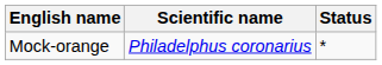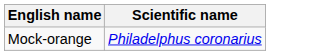- column: Status | *
